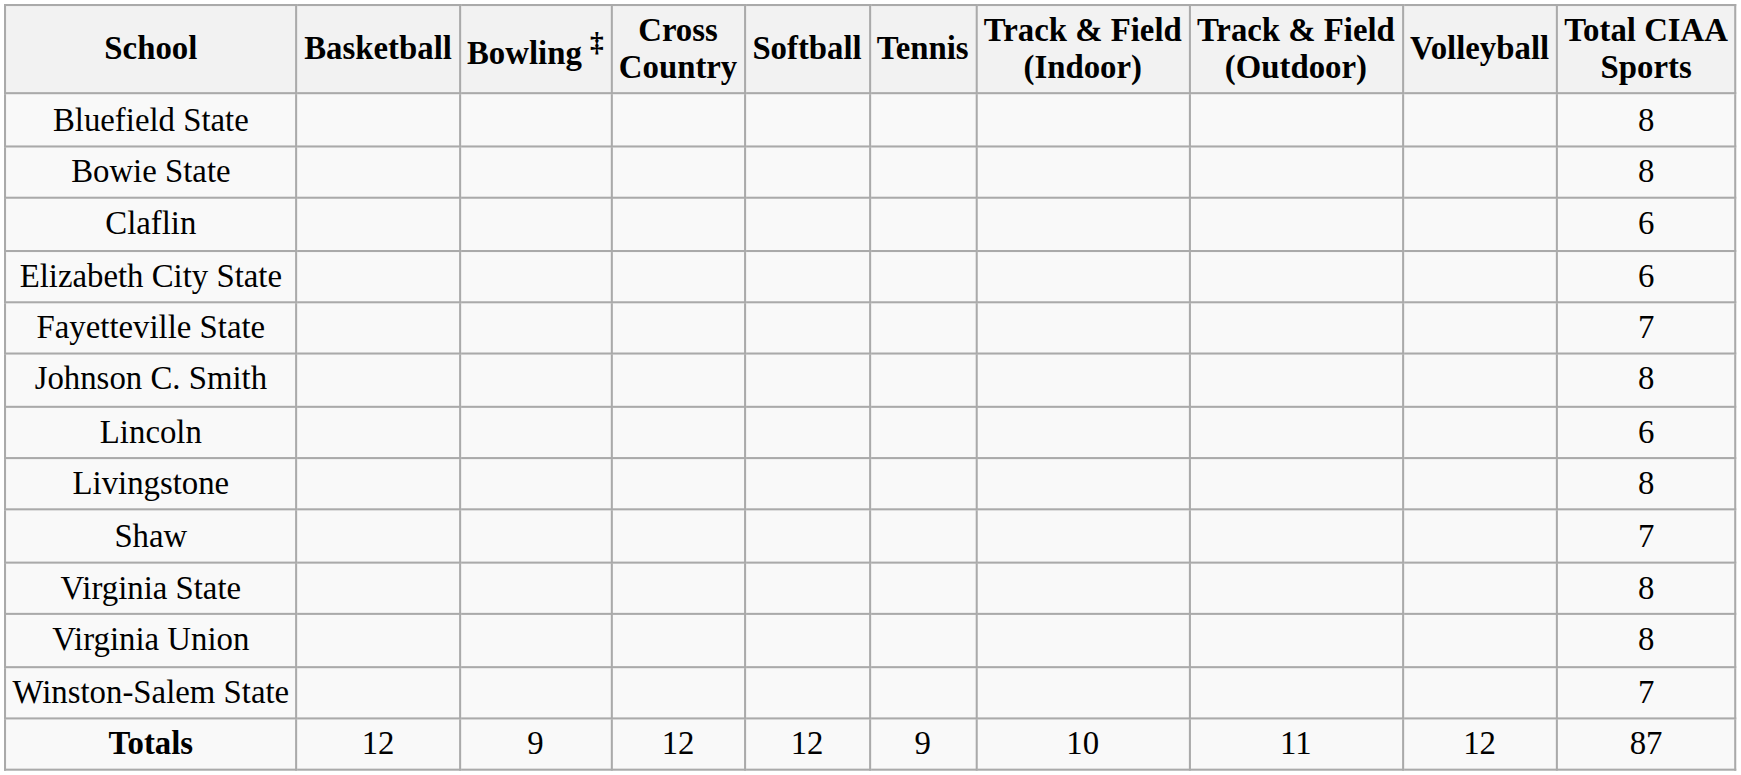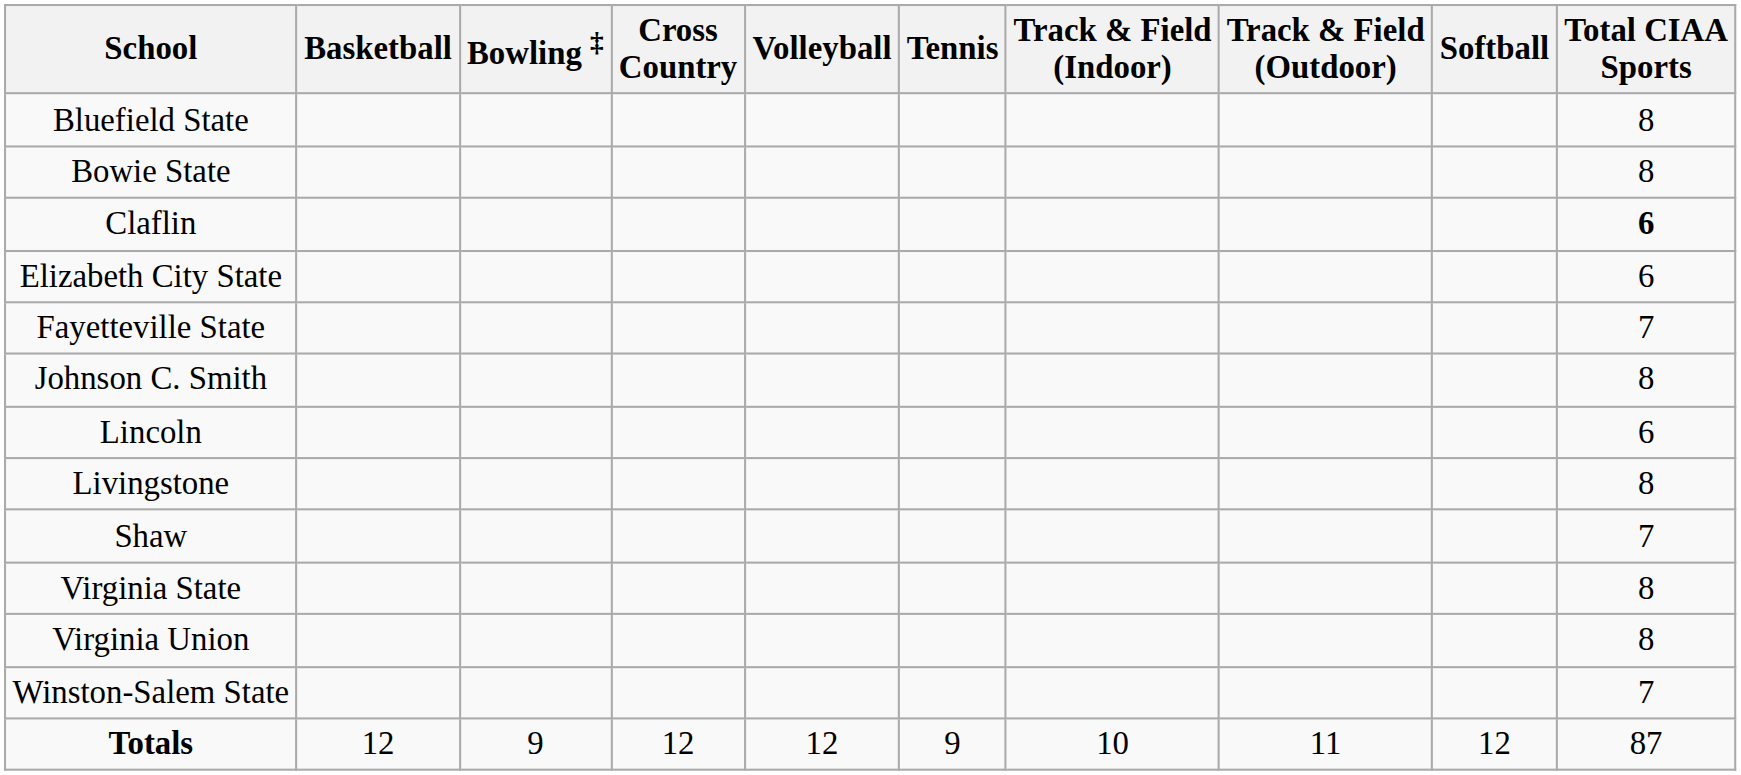columns swapped: Softball <-> Volleyball
Claflin | Total CIAA Sports: normal -> bold
